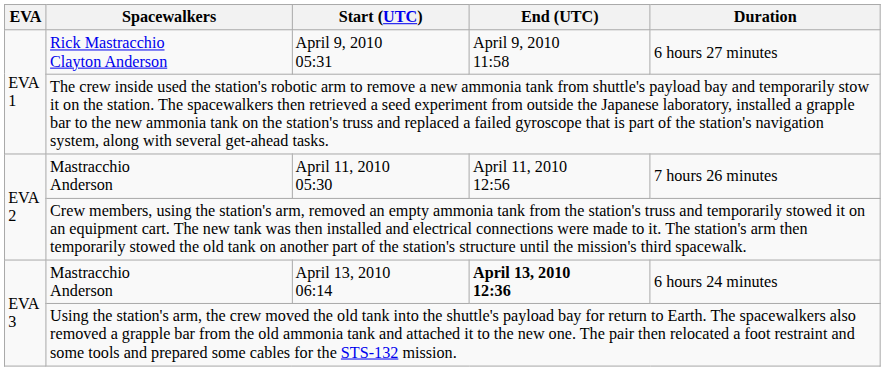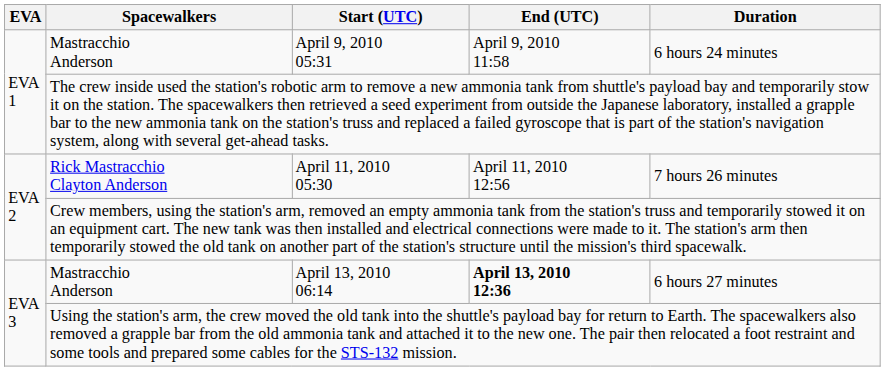April 9, 2010 05:31 | Spacewalkers: Rick Mastracchio Clayton Anderson -> Mastracchio Anderson
April 9, 2010 05:31 | Duration: 6 hours 27 minutes -> 6 hours 24 minutes
April 11, 2010 05:30 | Spacewalkers: Mastracchio Anderson -> Rick Mastracchio Clayton Anderson
April 13, 2010 06:14 | Duration: 6 hours 24 minutes -> 6 hours 27 minutes
